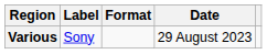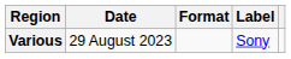columns swapped: Date <-> Label
